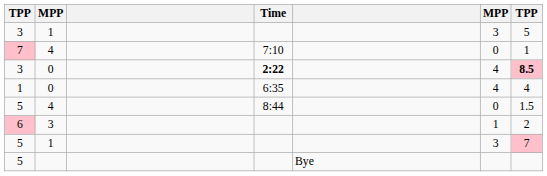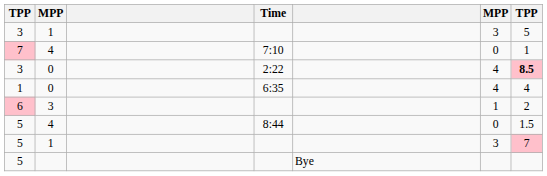3 / 0 | Time: bold -> normal
rows swapped: 5 / 4 <-> 6
